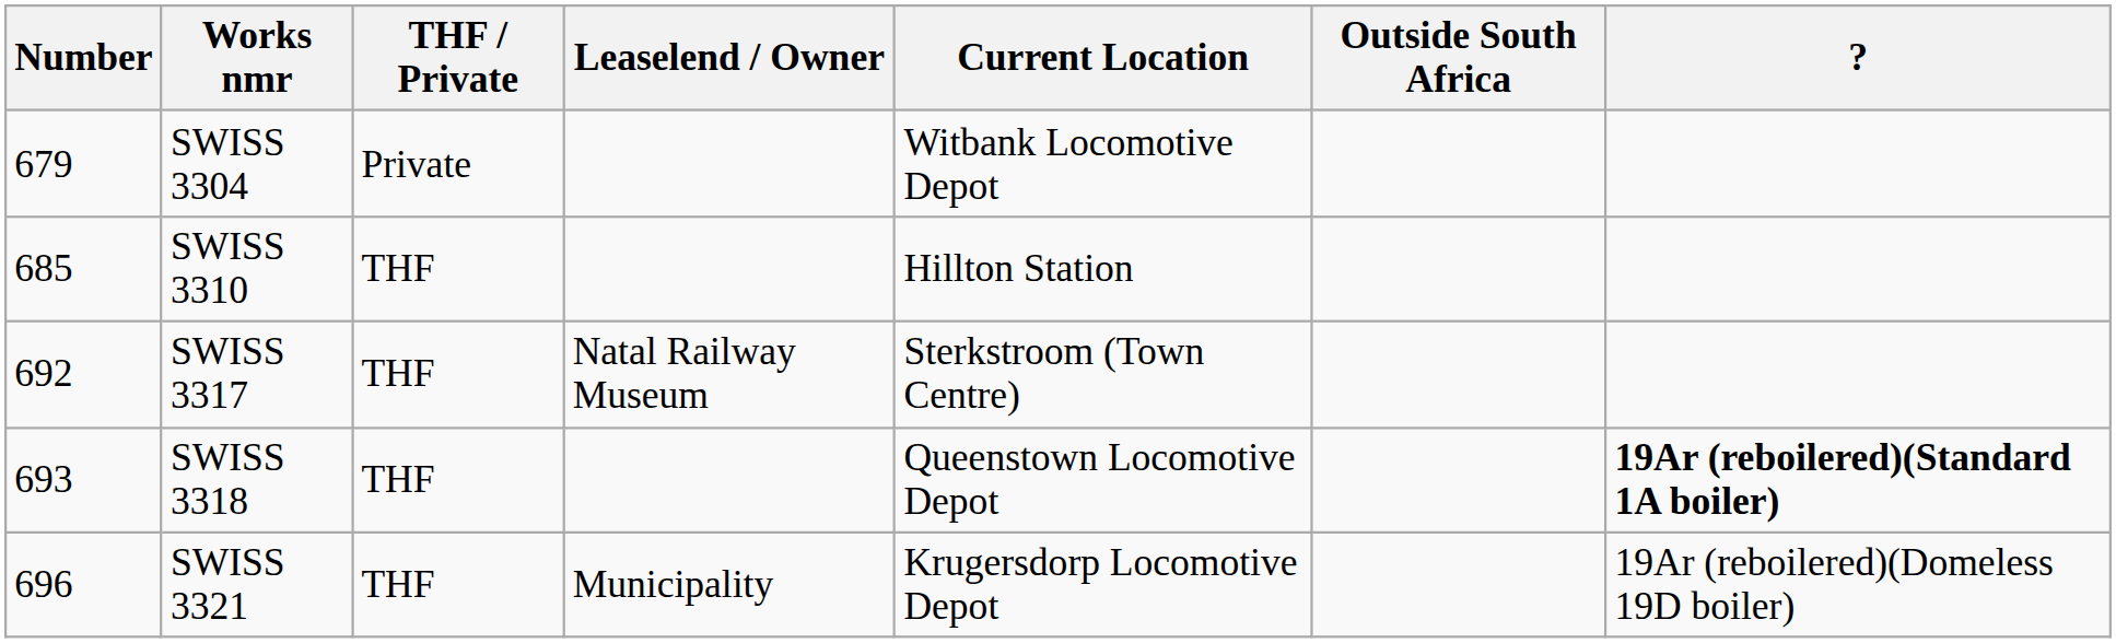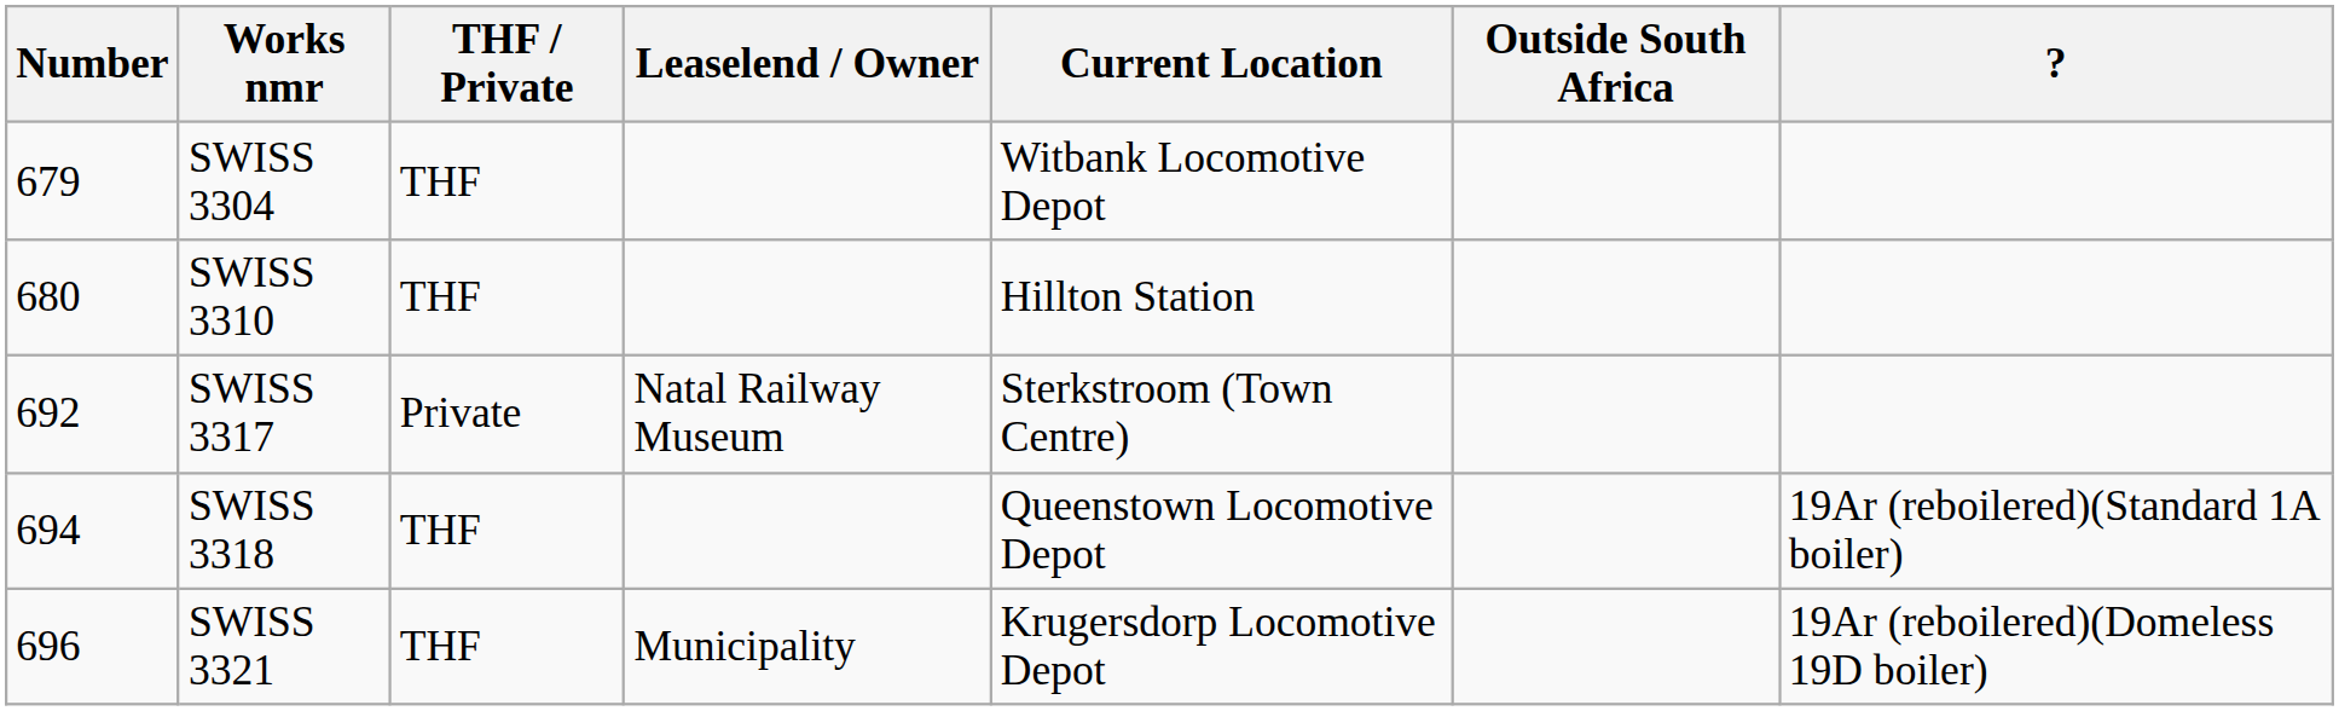SWISS 3304 | THF / Private: Private -> THF
SWISS 3310 | Number: 685 -> 680
SWISS 3317 | THF / Private: THF -> Private
SWISS 3318 | Number: 693 -> 694
SWISS 3318 | ?: bold -> normal
